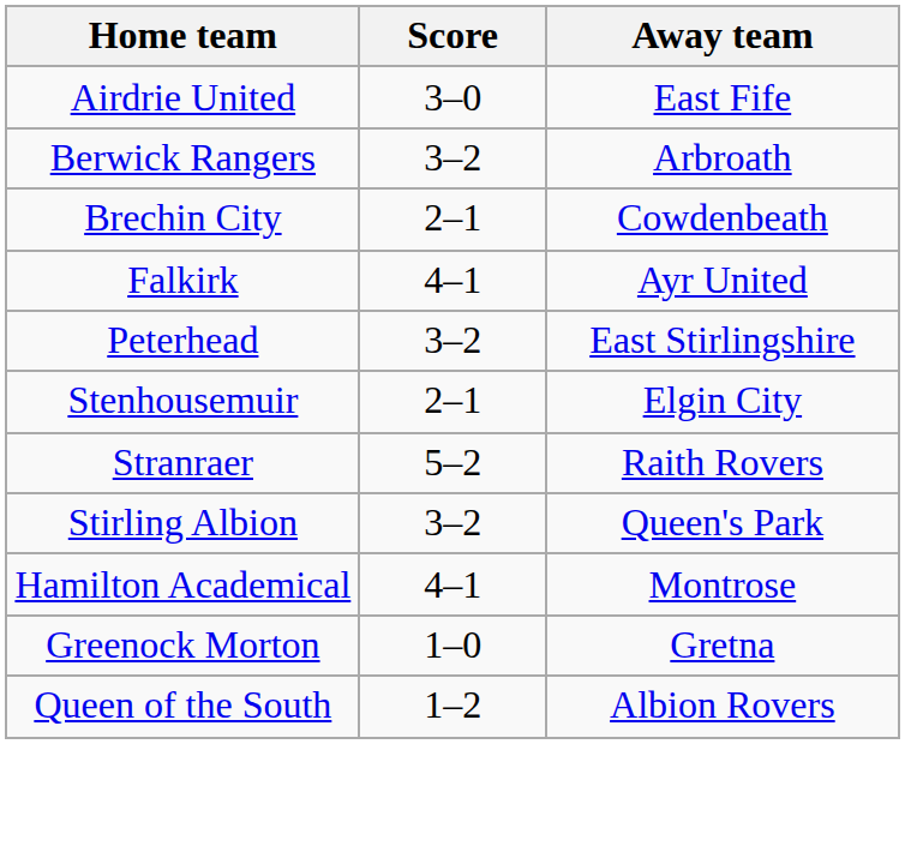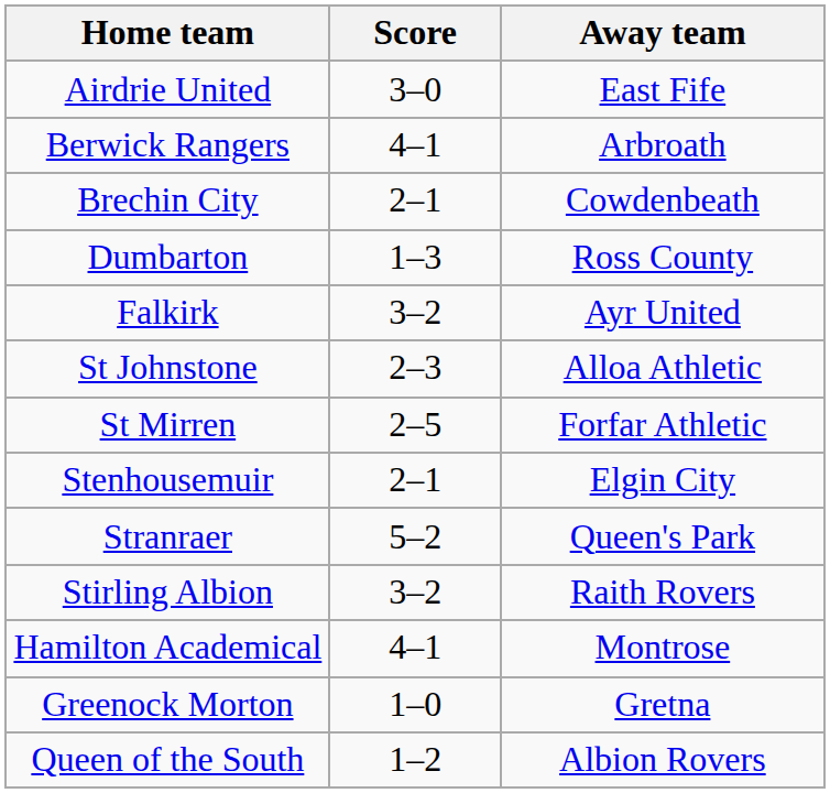Berwick Rangers | Score: 3–2 -> 4–1
+ row: Dumbarton | 1–3 | Ross County
Falkirk | Score: 4–1 -> 3–2
- row: Peterhead | 3–2 | East Stirlingshire
+ row: St Johnstone | 2–3 | Alloa Athletic
+ row: St Mirren | 2–5 | Forfar Athletic
Stranraer | Away team: Raith Rovers -> Queen's Park
Stirling Albion | Away team: Queen's Park -> Raith Rovers
